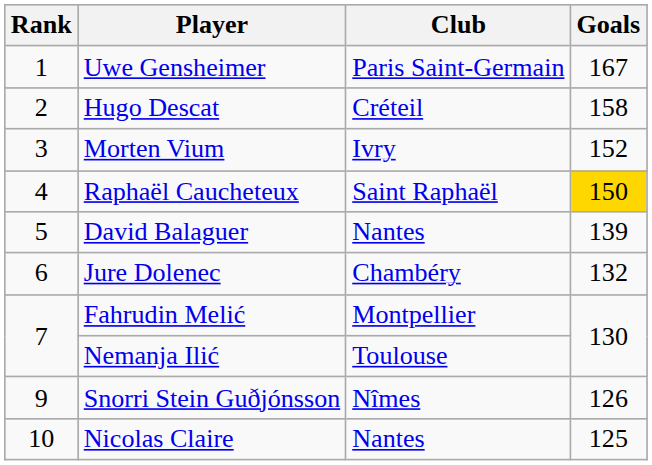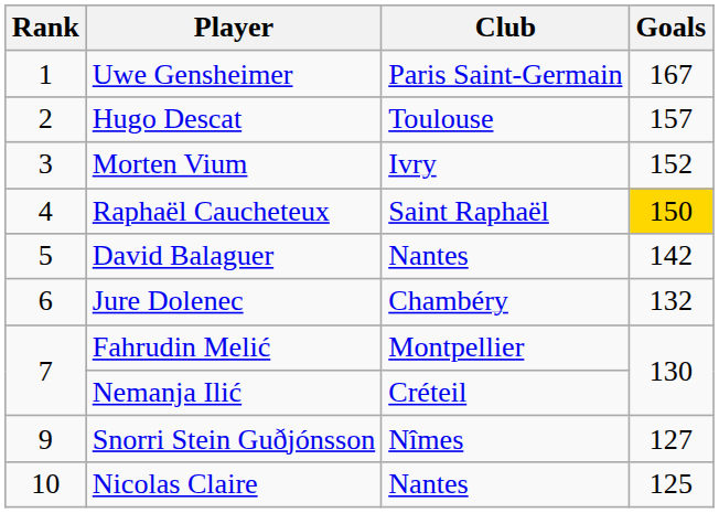Hugo Descat | Club: Créteil -> Toulouse
Hugo Descat | Goals: 158 -> 157
David Balaguer | Goals: 139 -> 142
Nemanja Ilić | Club: Toulouse -> Créteil
Snorri Stein Guðjónsson | Goals: 126 -> 127
